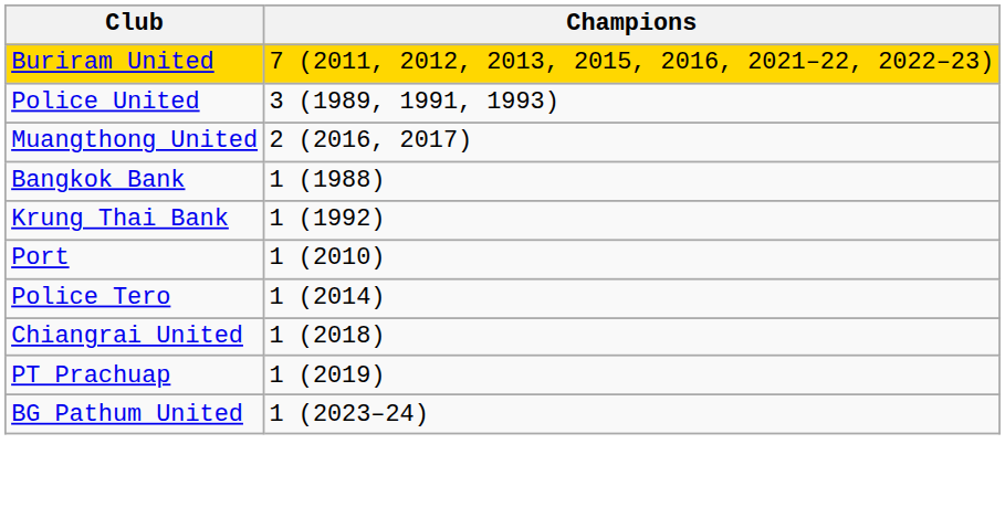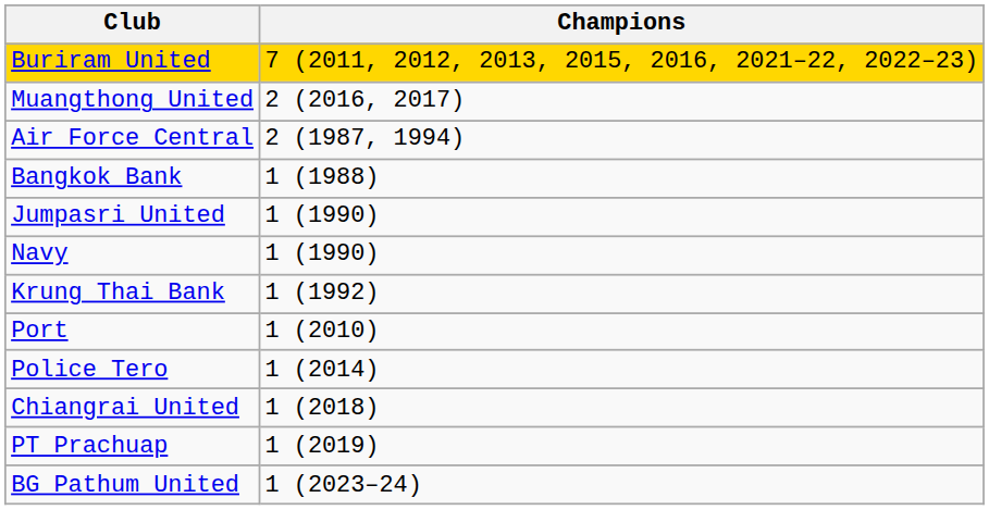- row: Police United | 3 (1989, 1991, 1993)
+ row: Air Force Central | 2 (1987, 1994)
+ row: Jumpasri United | 1 (1990)
+ row: Navy | 1 (1990)
